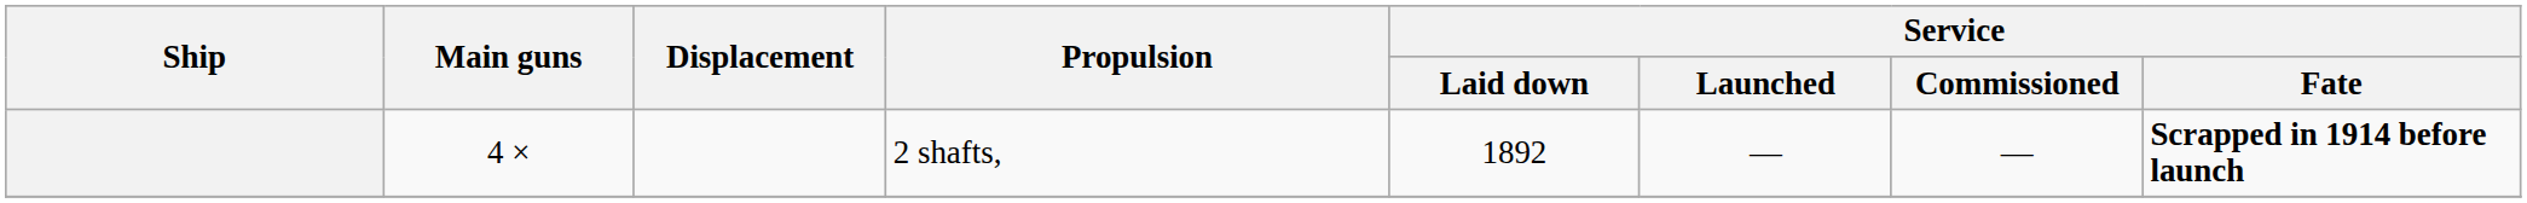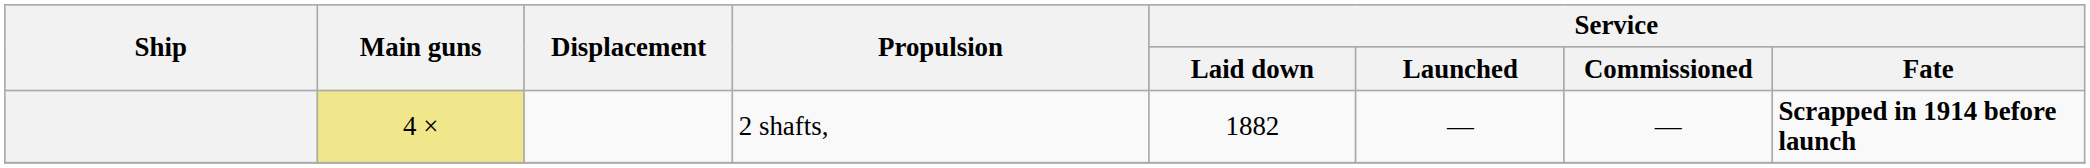2 shafts, | Main guns: no background -> khaki background
2 shafts, | Service / Laid down: 1892 -> 1882
